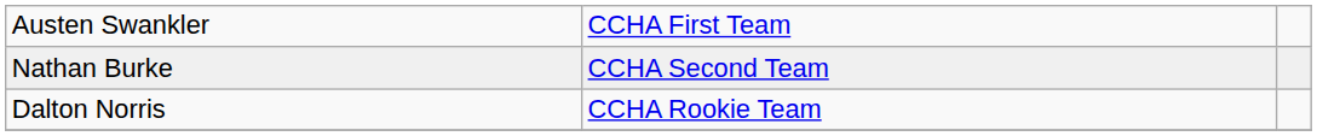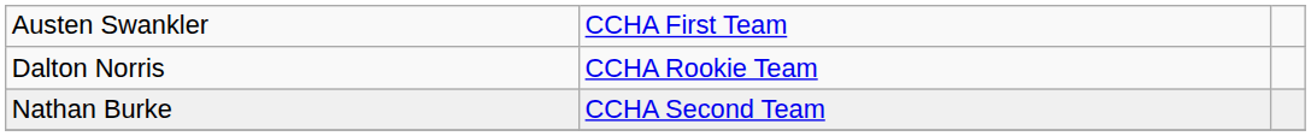rows swapped: Nathan Burke <-> Dalton Norris
